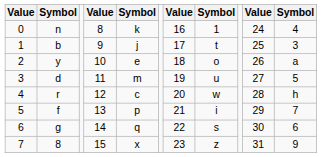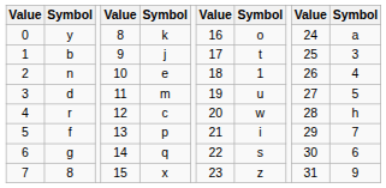0 | column 2: n -> y
0 | column 8: 1 -> o
0 | column 11: 4 -> a
2 | column 2: y -> n
2 | column 8: o -> 1
2 | column 11: a -> 4
